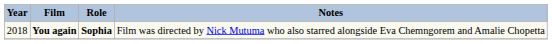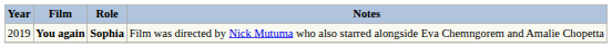You again | Year: 2018 -> 2019
